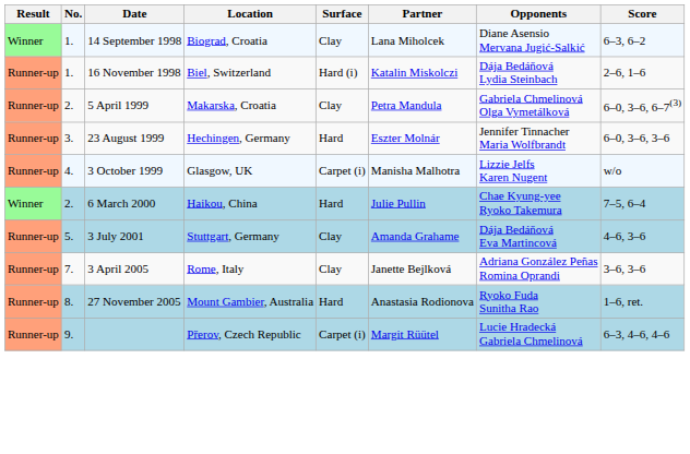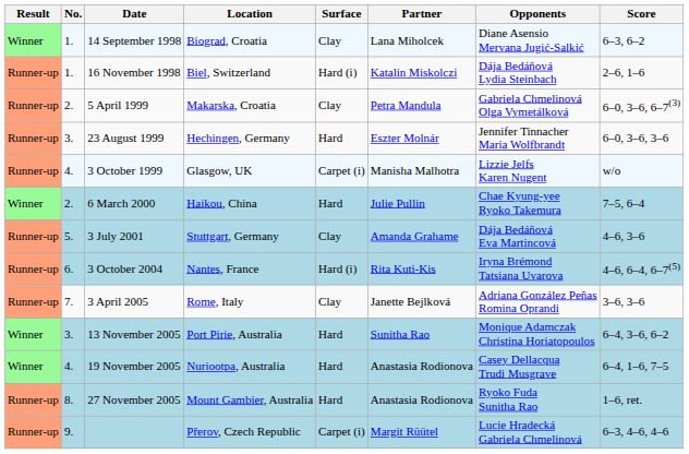+ row: Runner-up | 6. | 3 October 2004 | Nantes, France | Hard (i) | Rita Kuti-Kis | Iryna Brémond Tatsiana Uvarova | 4–6, 6–4, 6–7(5)
+ row: Winner | 3. | 13 November 2005 | Port Pirie, Australia | Hard | Sunitha Rao | Monique Adamczak Christina Horiatopoulos | 6–4, 3–6, 6–2
+ row: Winner | 4. | 19 November 2005 | Nuriootpa, Australia | Hard | Anastasia Rodionova | Casey Dellacqua Trudi Musgrave | 6–4, 1–6, 7–5
